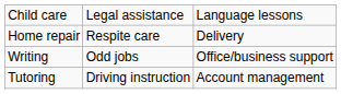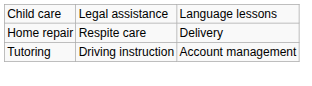- row: Writing | Odd jobs | Office/business support
